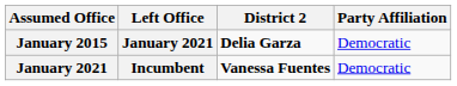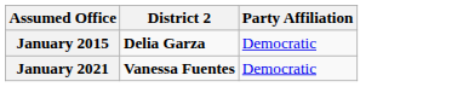- column: Left Office | January 2021 | Incumbent
